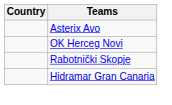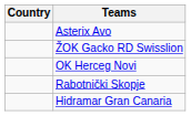+ row: ŽOK Gacko RD Swisslion
